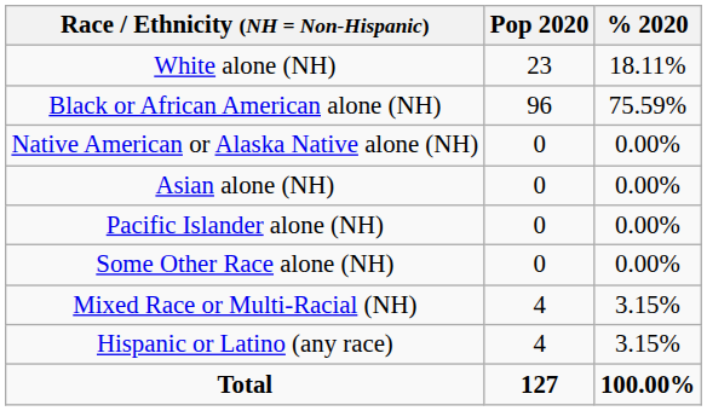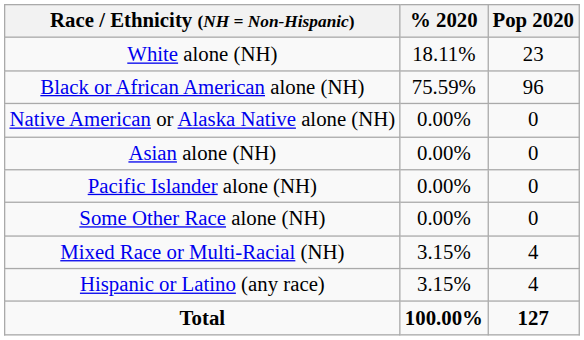columns swapped: Pop 2020 <-> % 2020
